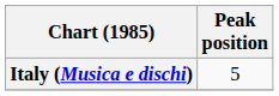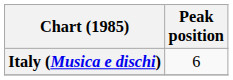Italy (Musica e dischi) | Peak position: 5 -> 6
